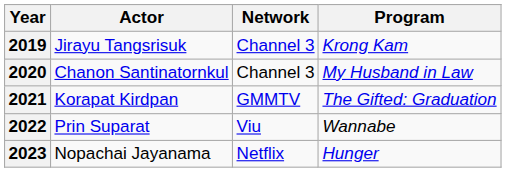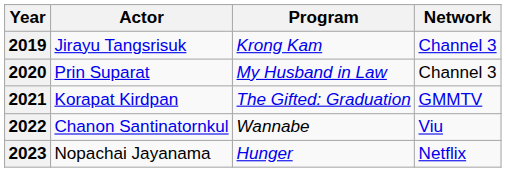columns swapped: Program <-> Network
2020 | Actor: Chanon Santinatornkul -> Prin Suparat
2022 | Actor: Prin Suparat -> Chanon Santinatornkul
